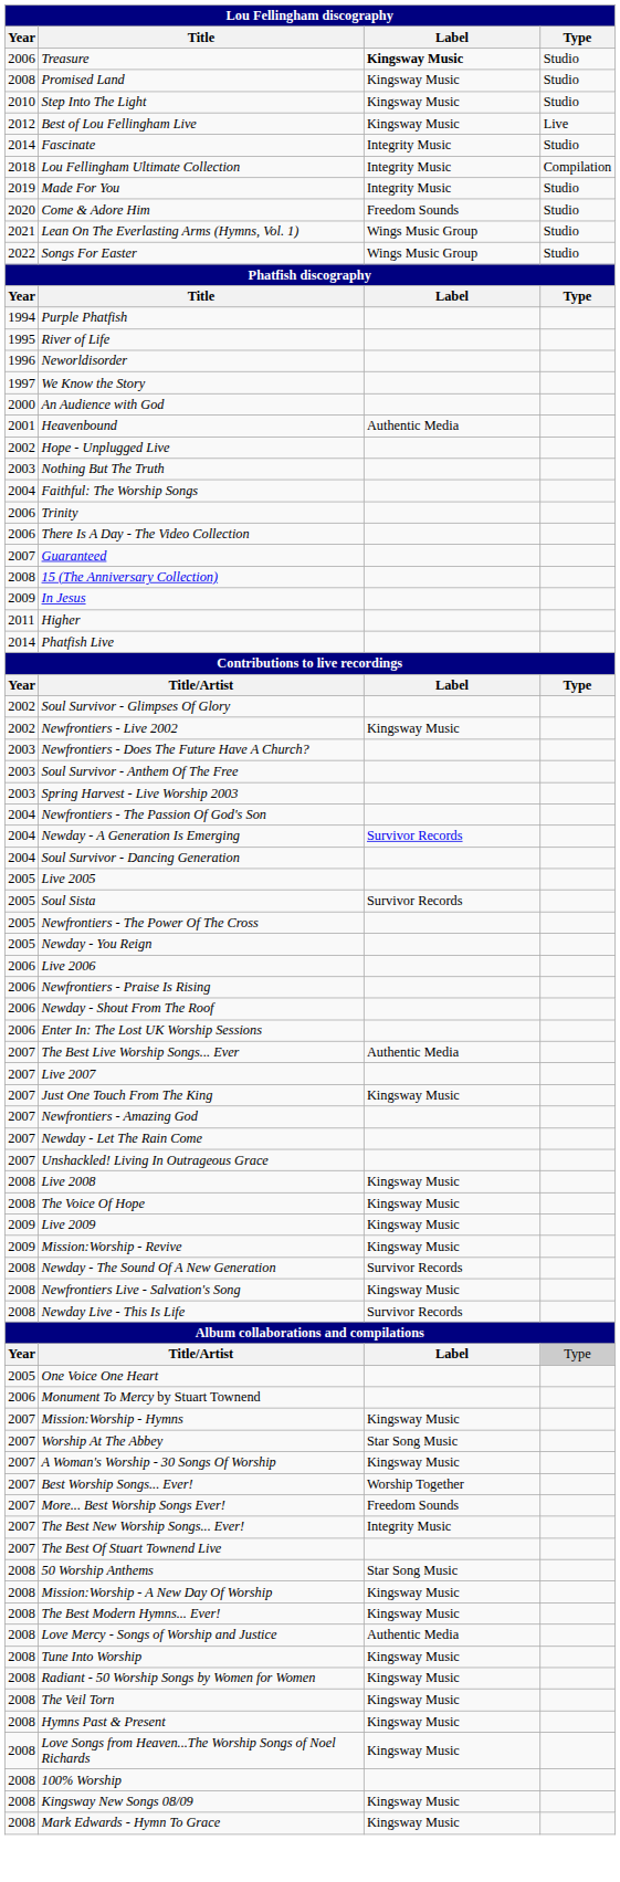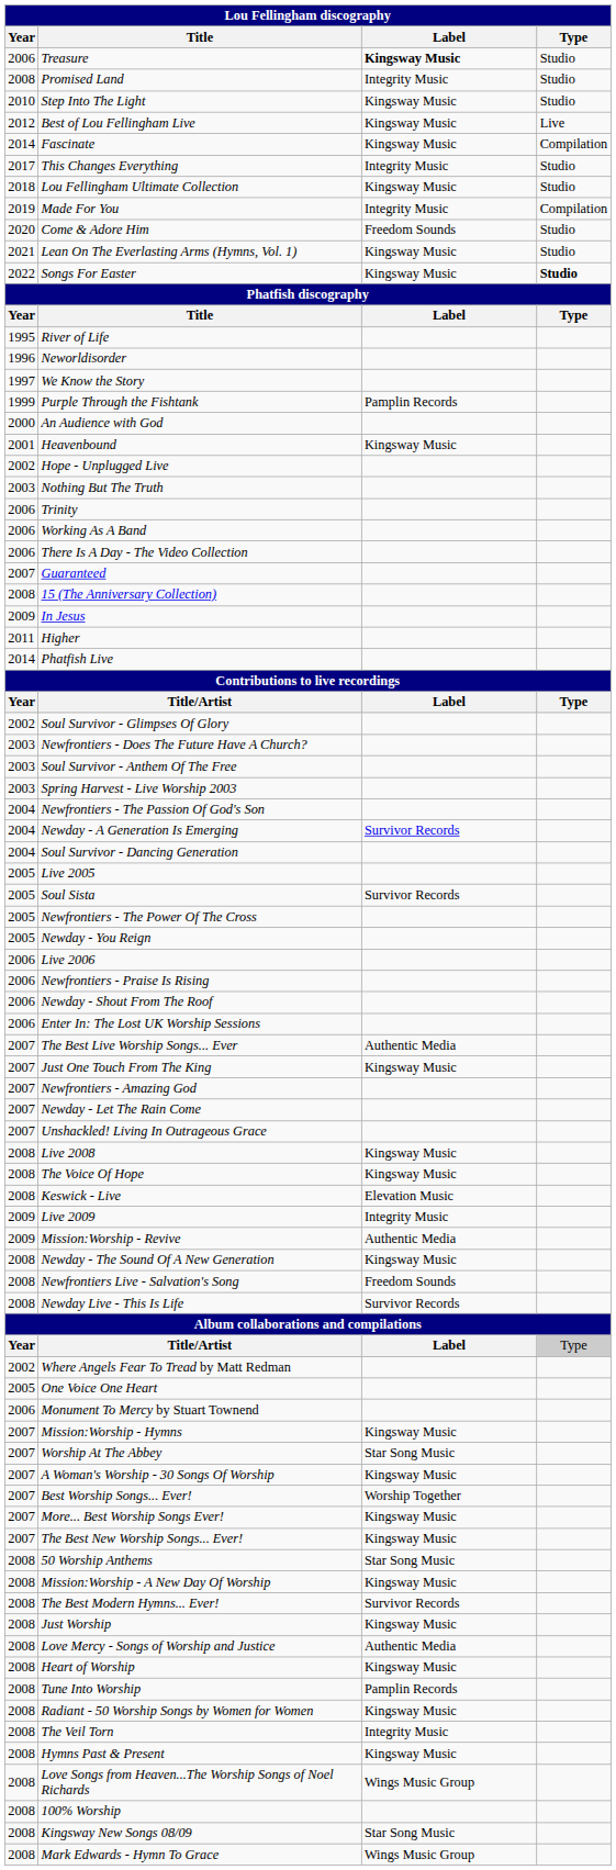Promised Land | Label: Kingsway Music -> Integrity Music
Fascinate | Label: Integrity Music -> Kingsway Music
Fascinate | Type: Studio -> Compilation
+ row: 2017 | This Changes Everything | Integrity Music | Studio
Lou Fellingham Ultimate Collection | Label: Integrity Music -> Kingsway Music
Lou Fellingham Ultimate Collection | Type: Compilation -> Studio
Made For You | Type: Studio -> Compilation
Lean On The Everlasting Arms (Hymns, Vol. 1) | Label: Wings Music Group -> Kingsway Music
Songs For Easter | Label: Wings Music Group -> Kingsway Music
Songs For Easter | Type: normal -> bold
- row: 1994 | Purple Phatfish
+ row: 1999 | Purple Through the Fishtank | Pamplin Records
Heavenbound | Label: Authentic Media -> Kingsway Music
- row: 2004 | Faithful: The Worship Songs
+ row: 2006 | Working As A Band
- row: 2002 | Newfrontiers - Live 2002 | Kingsway Music
- row: 2007 | Live 2007
+ row: 2008 | Keswick - Live | Elevation Music
Live 2009 | Label: Kingsway Music -> Integrity Music
Mission:Worship - Revive | Label: Kingsway Music -> Authentic Media
Newday - The Sound Of A New Generation | Label: Survivor Records -> Kingsway Music
Newfrontiers Live - Salvation's Song | Label: Kingsway Music -> Freedom Sounds
+ row: 2002 | Where Angels Fear To Tread by Matt Redman
More... Best Worship Songs Ever! | Label: Freedom Sounds -> Kingsway Music
The Best New Worship Songs... Ever! | Label: Integrity Music -> Kingsway Music
- row: 2007 | The Best Of Stuart Townend Live
The Best Modern Hymns... Ever! | Label: Kingsway Music -> Survivor Records
+ row: 2008 | Just Worship | Kingsway Music
+ row: 2008 | Heart of Worship | Kingsway Music
Tune Into Worship | Label: Kingsway Music -> Pamplin Records
The Veil Torn | Label: Kingsway Music -> Integrity Music
Love Songs from Heaven...The Worship Songs of Noel Richards | Label: Kingsway Music -> Wings Music Group
Kingsway New Songs 08/09 | Label: Kingsway Music -> Star Song Music
Mark Edwards - Hymn To Grace | Label: Kingsway Music -> Wings Music Group
